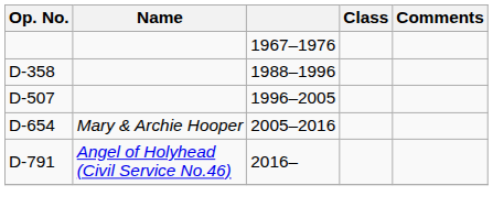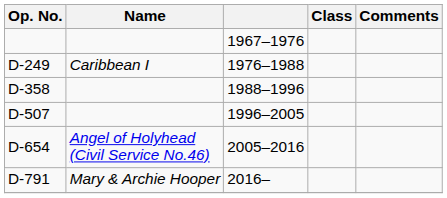+ row: D-249 | Caribbean I | 1976–1988
D-654 | Name: Mary & Archie Hooper -> Angel of Holyhead (Civil Service No.46)
D-791 | Name: Angel of Holyhead (Civil Service No.46) -> Mary & Archie Hooper
